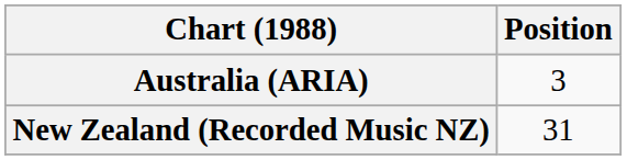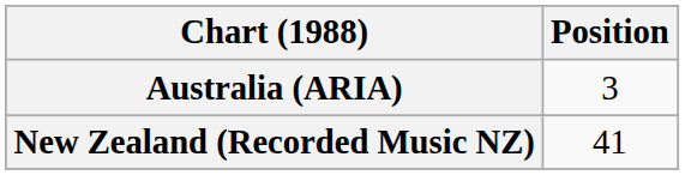New Zealand (Recorded Music NZ) | Position: 31 -> 41
